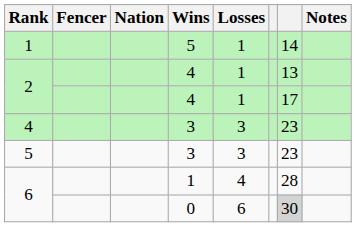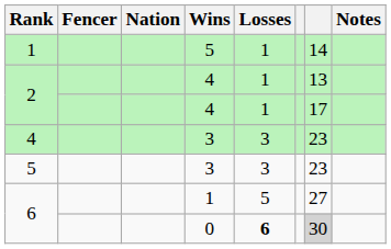6 / 1 | Losses: 4 -> 5
6 / 1 | column 7: 28 -> 27
6 / 0 | Losses: normal -> bold
